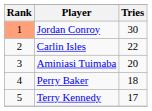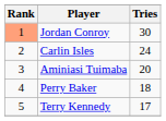Carlin Isles | Tries: 22 -> 24
